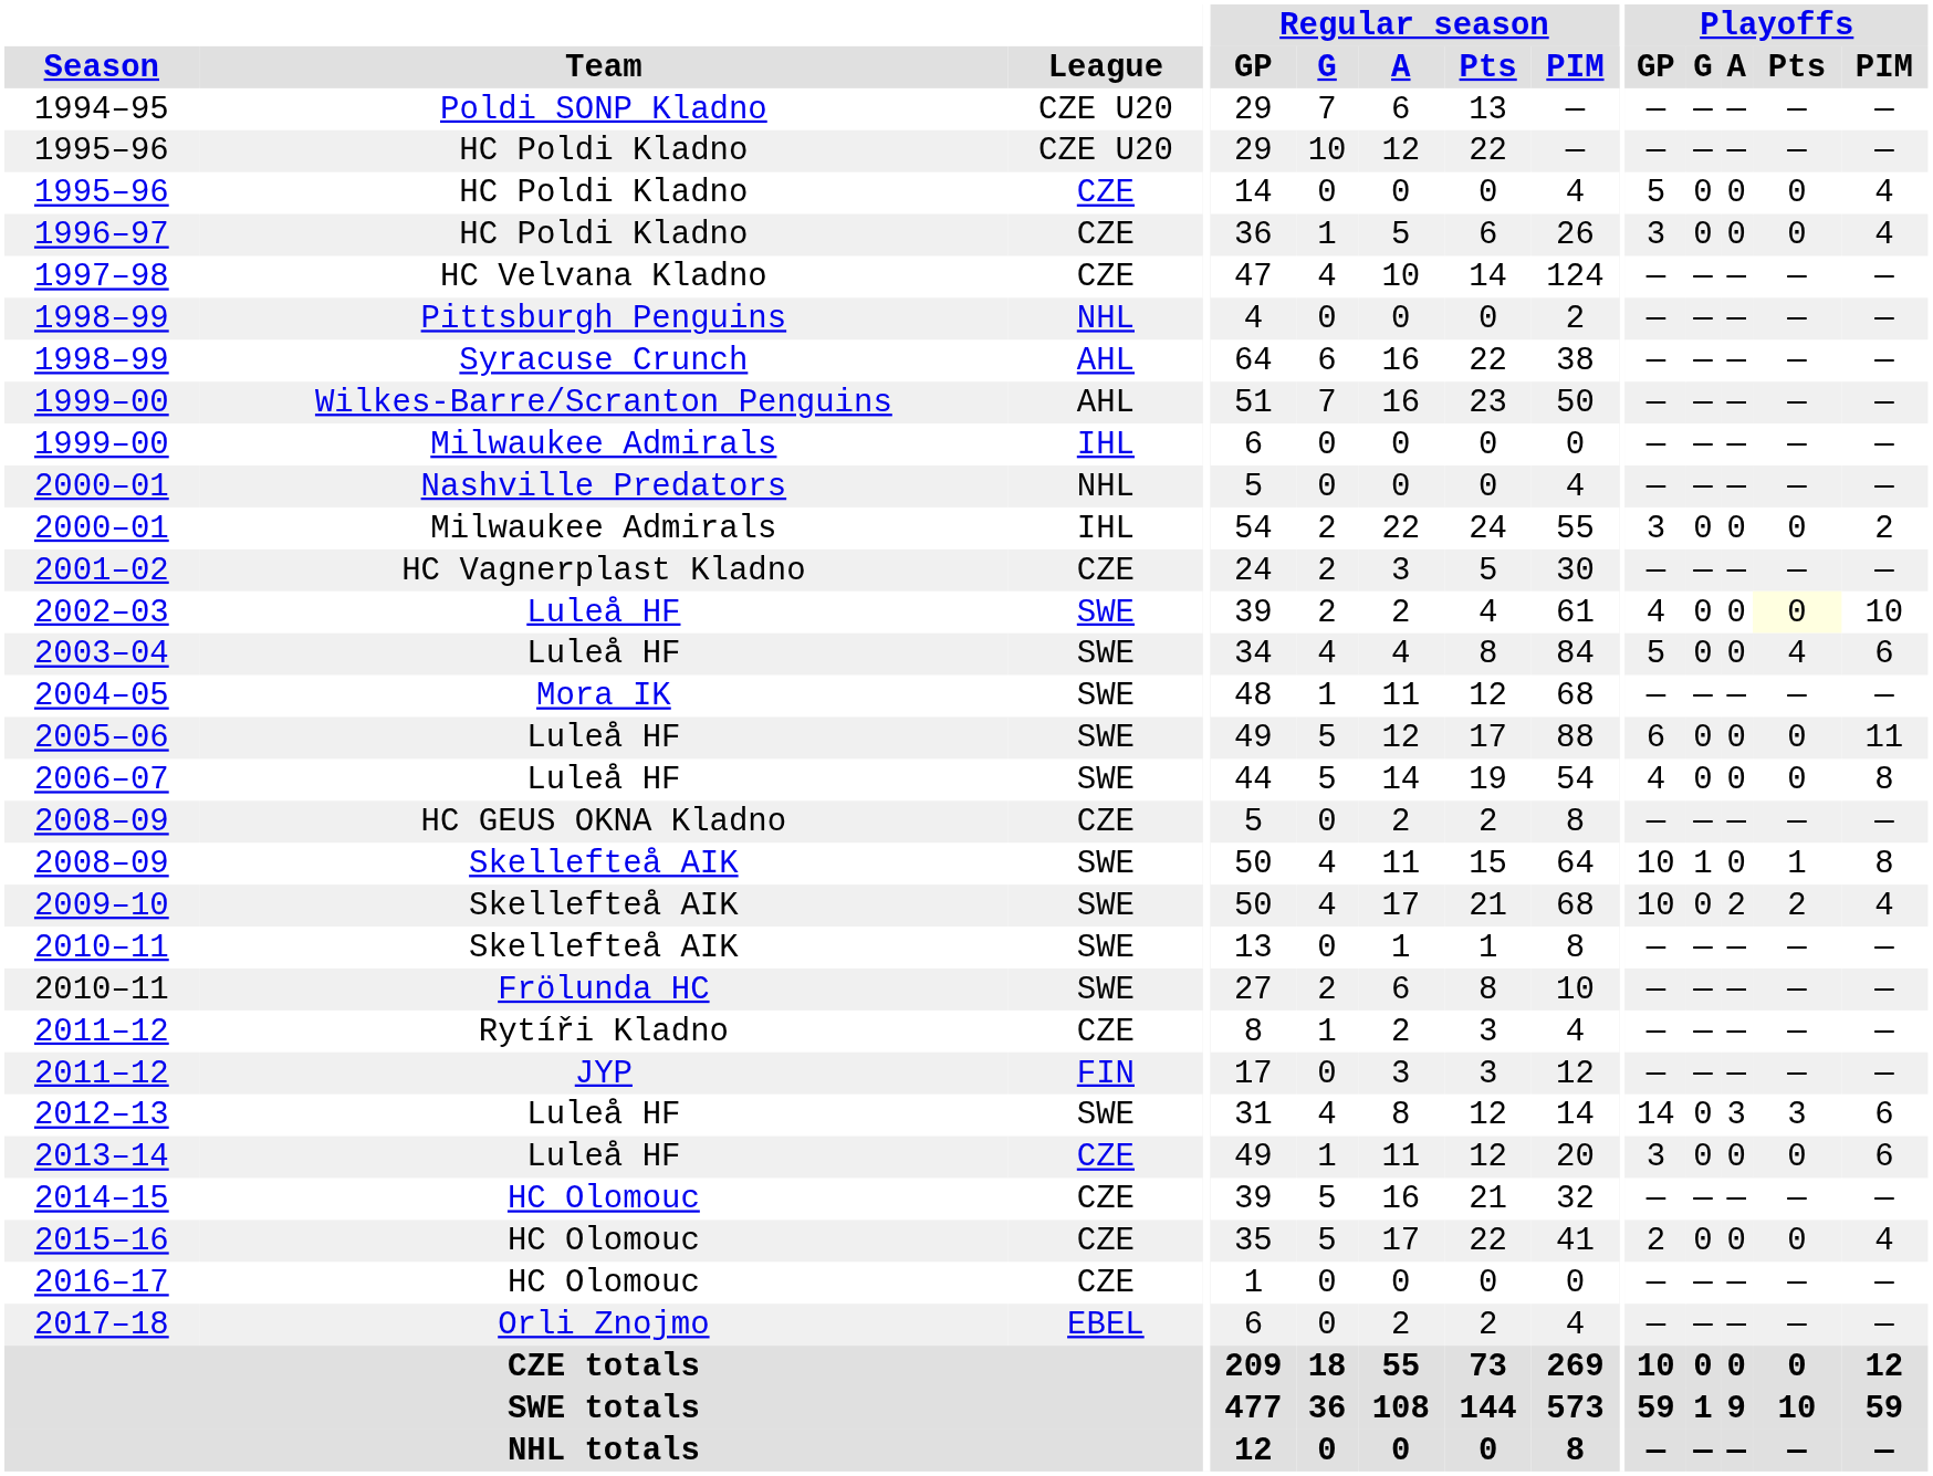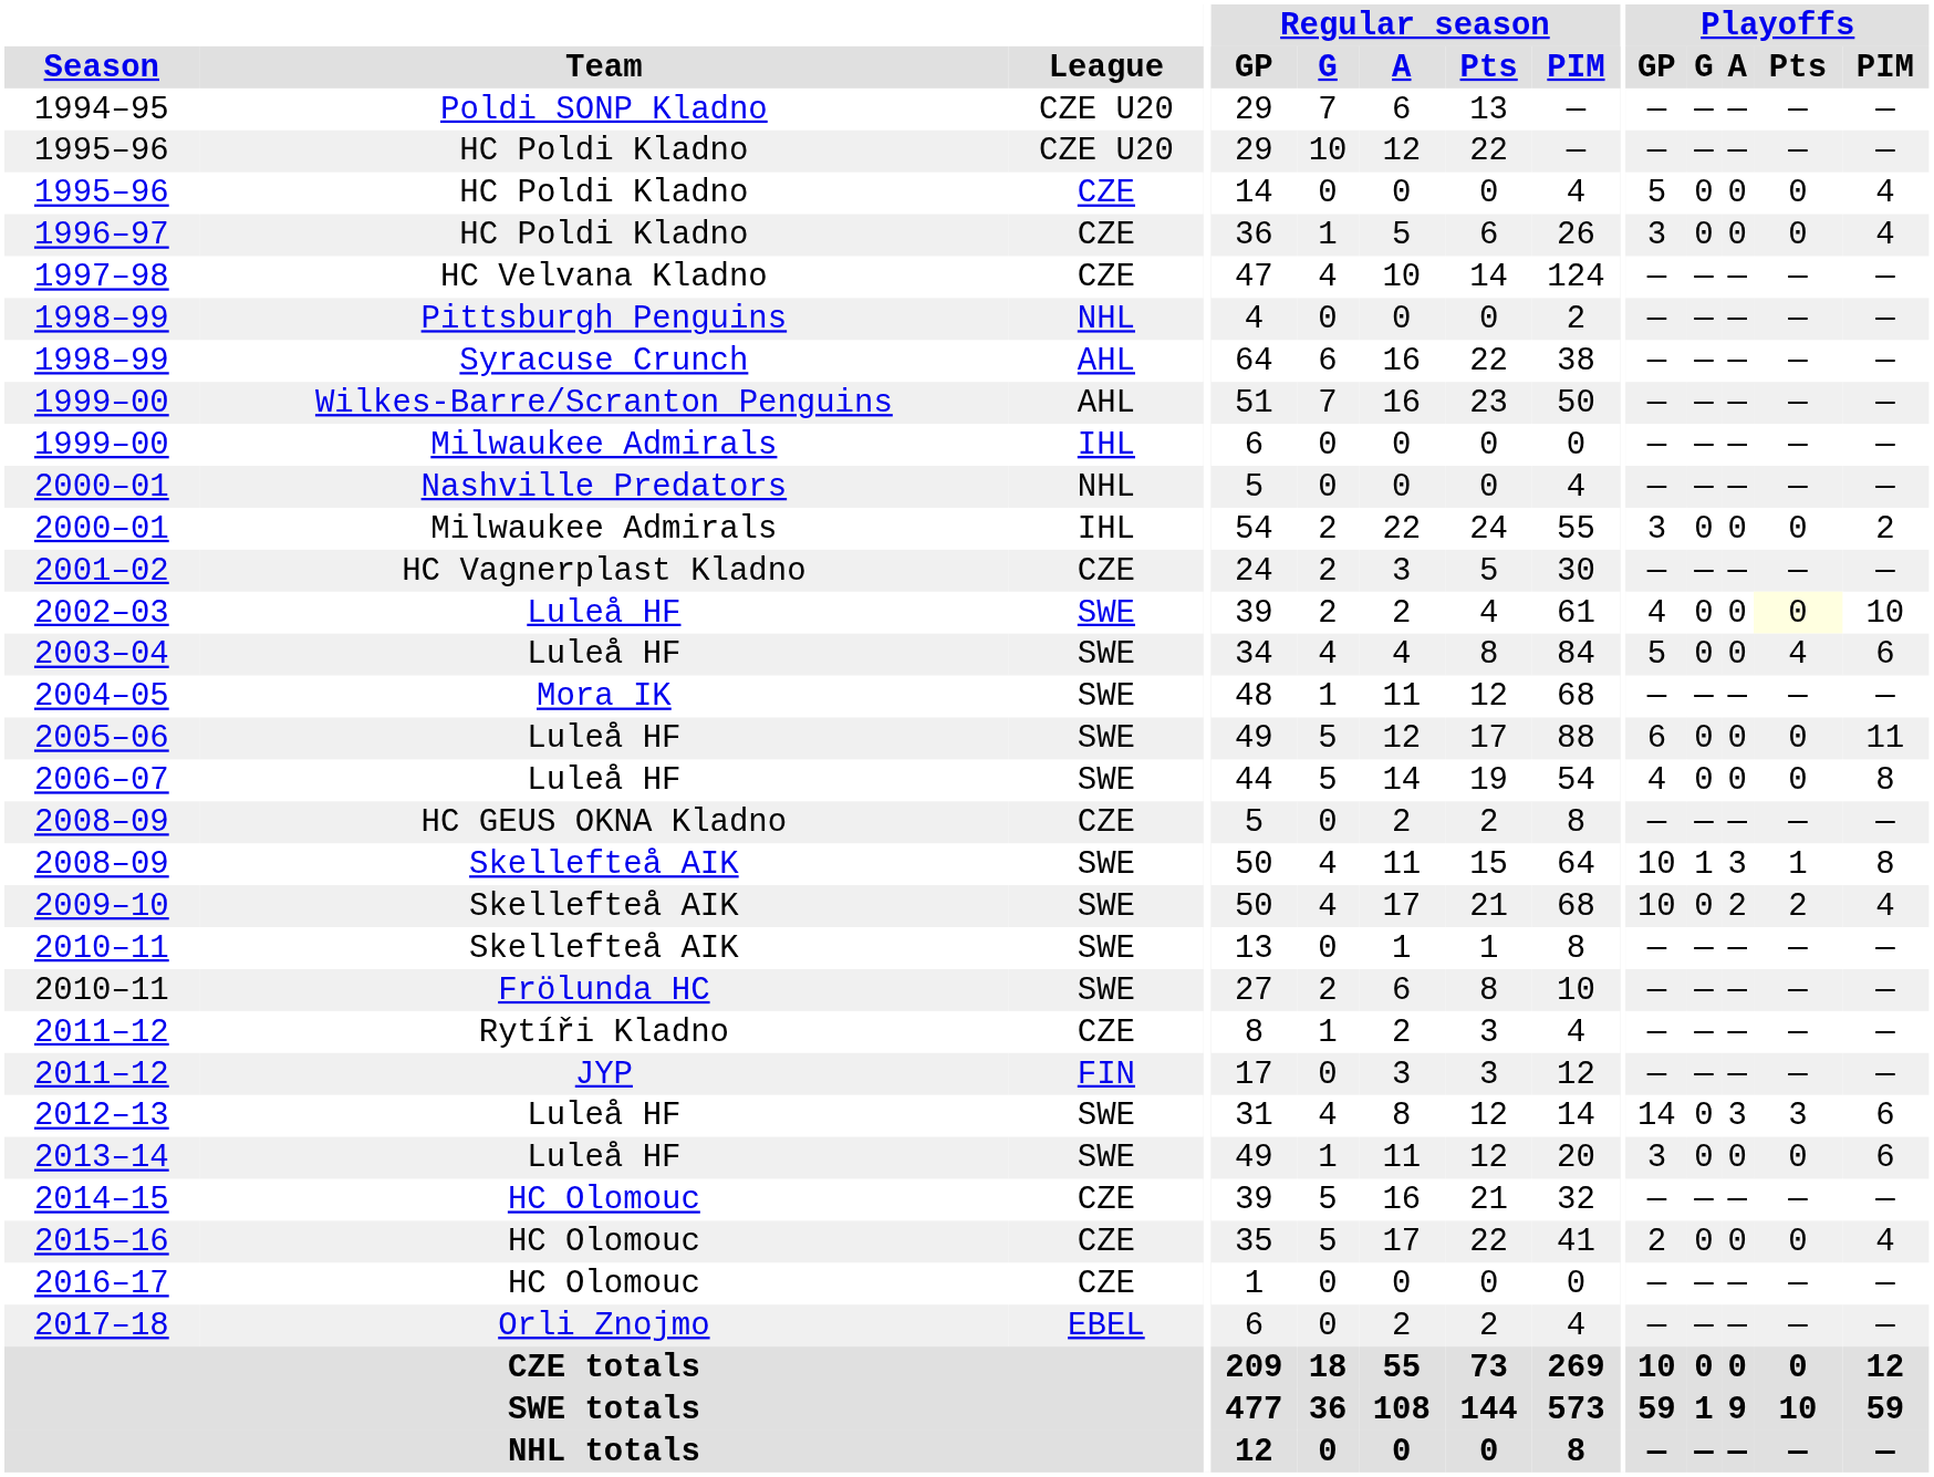2008–09 / Skellefteå AIK | Playoffs / A: 0 -> 3
2013–14 | League: CZE -> SWE
